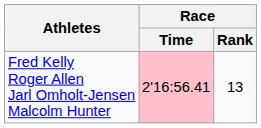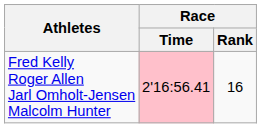Fred Kelly Roger Allen Jarl Omholt-Jensen Malcolm Hunter | Race / Rank: 13 -> 16
